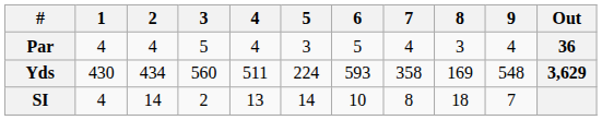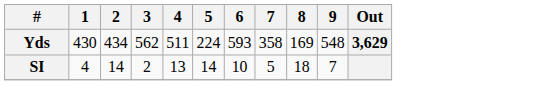- row: Par | 4 | 4 | 5 | 4 | 3 | 5 | 4 | 3 | 4 | 36
Yds | 3: 560 -> 562
SI | 7: 8 -> 5
